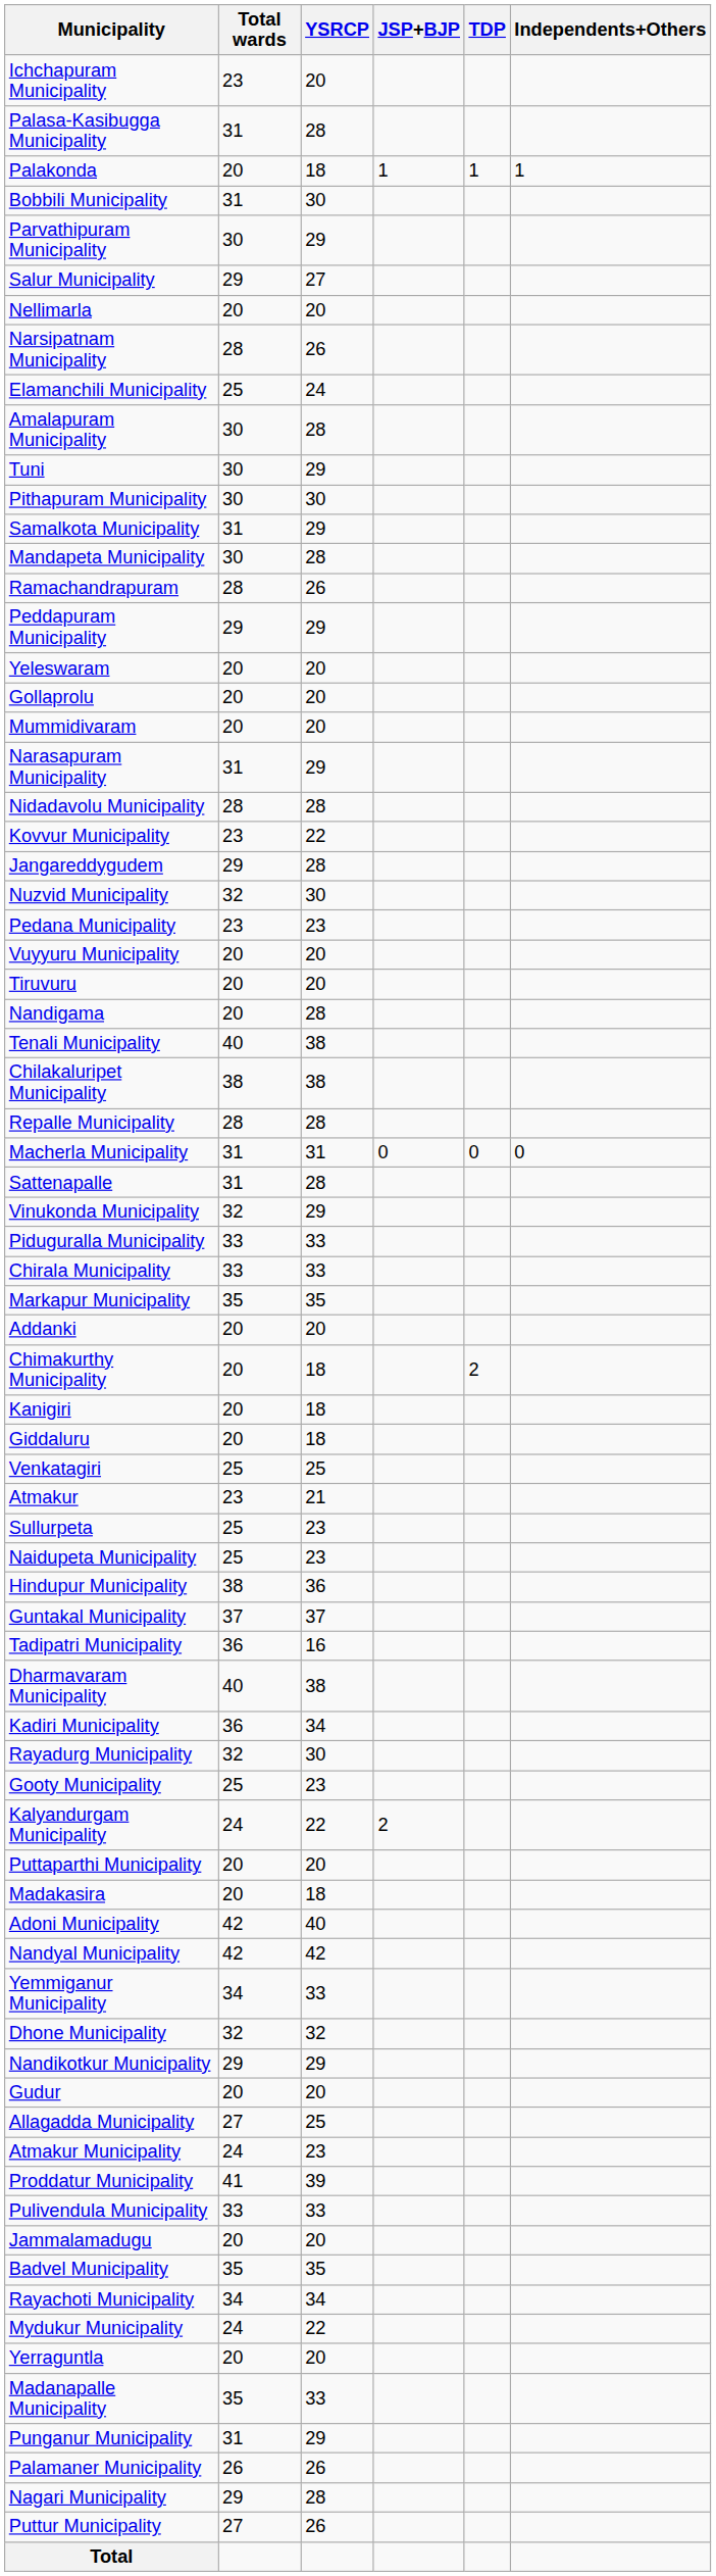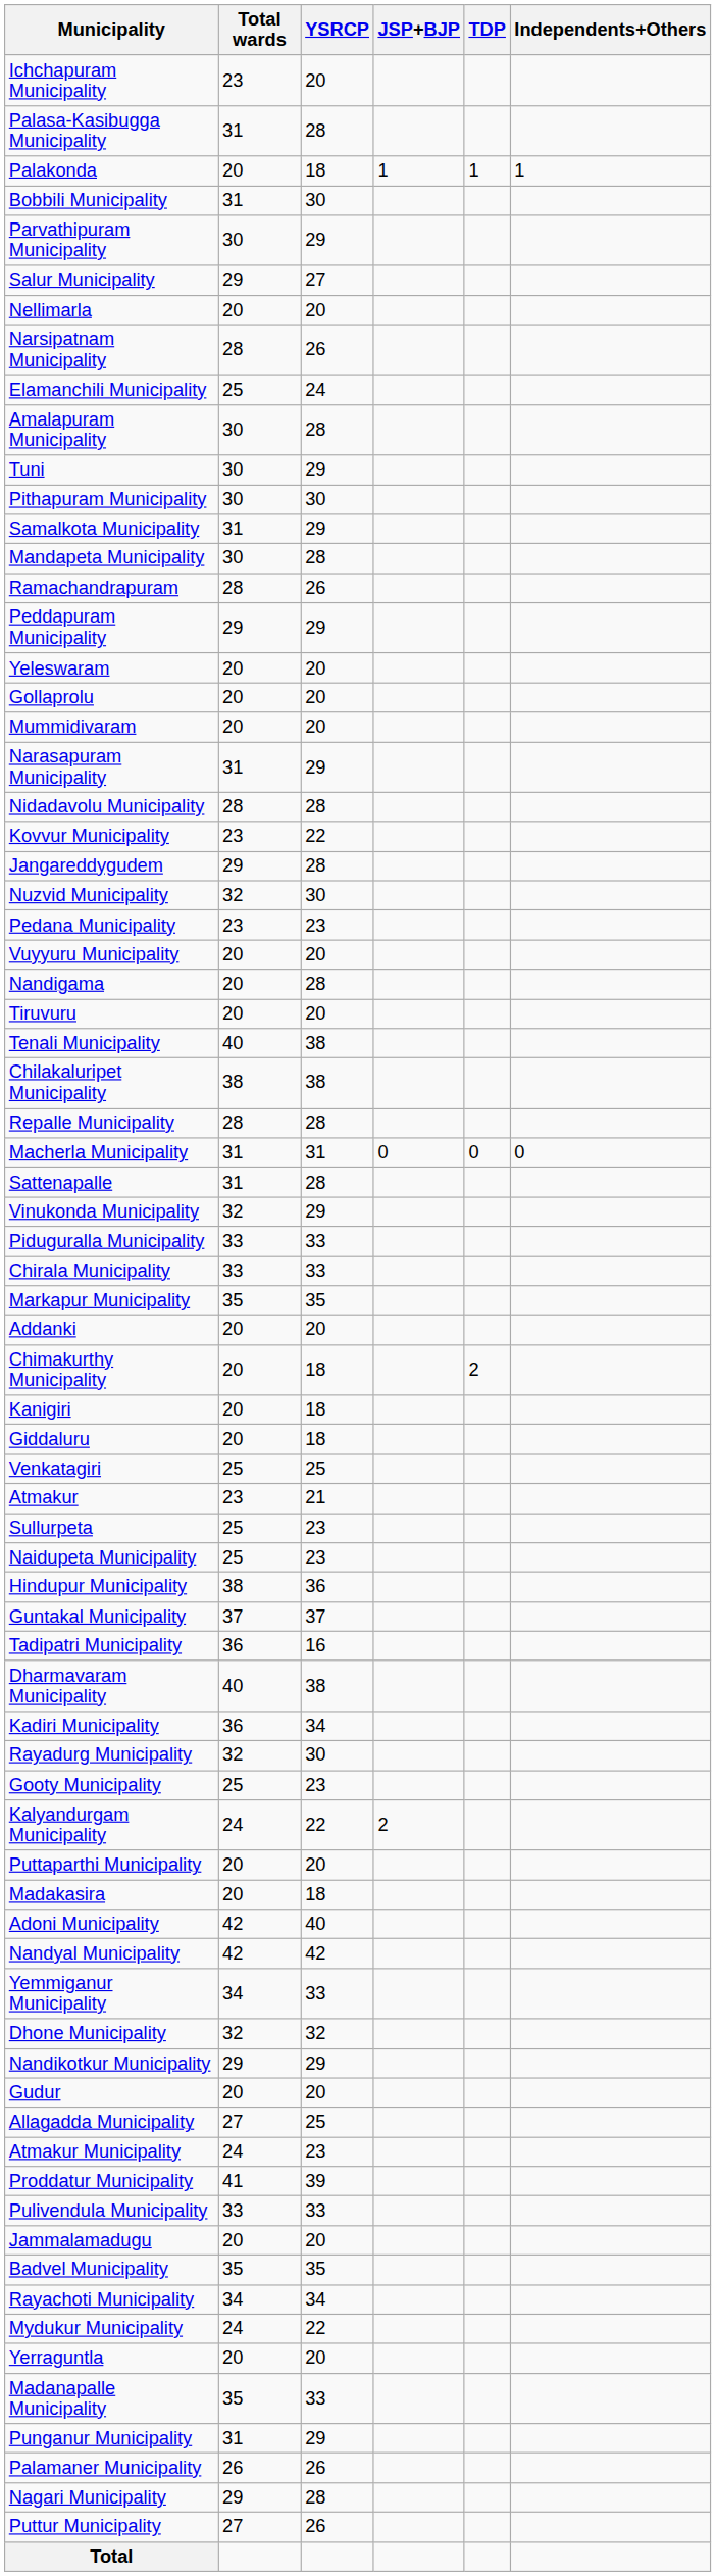rows swapped: Nandigama <-> Tiruvuru
